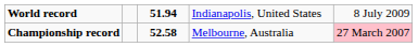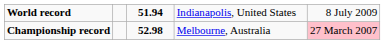Championship record | column 3: 52.58 -> 52.98
